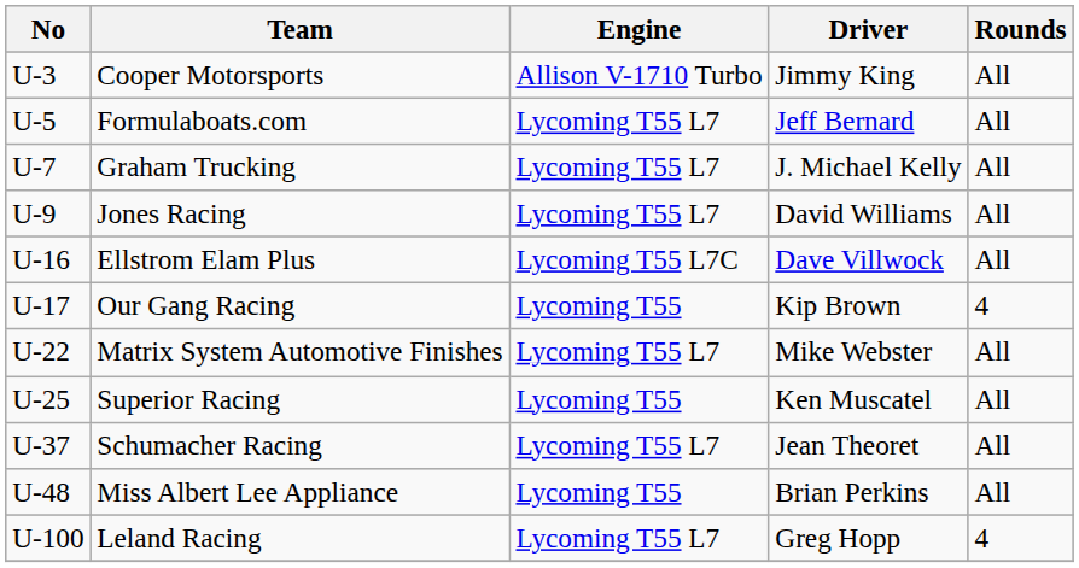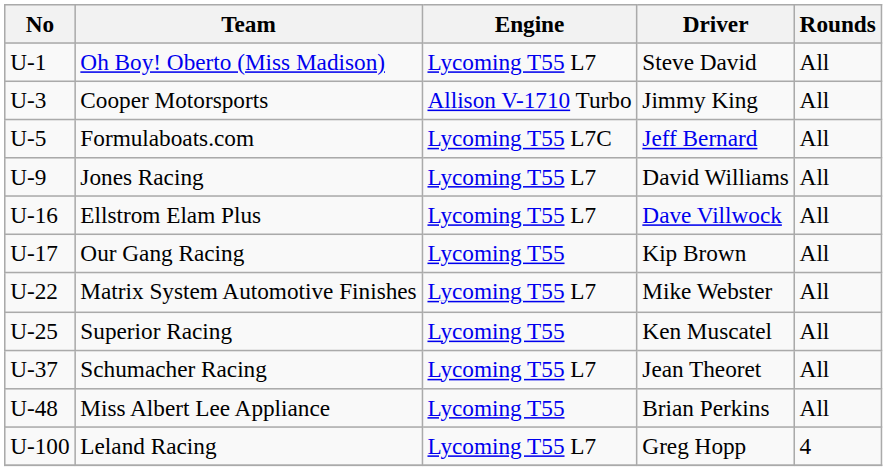+ row: U-1 | Oh Boy! Oberto (Miss Madison) | Lycoming T55 L7 | Steve David | All
Formulaboats.com | Engine: Lycoming T55 L7 -> Lycoming T55 L7C
- row: U-7 | Graham Trucking | Lycoming T55 L7 | J. Michael Kelly | All
Ellstrom Elam Plus | Engine: Lycoming T55 L7C -> Lycoming T55 L7
Our Gang Racing | Rounds: 4 -> All
